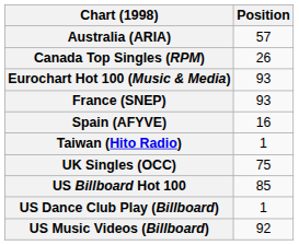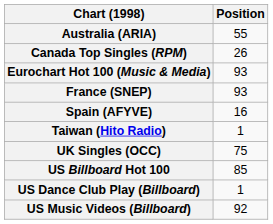Australia (ARIA) | Position: 57 -> 55
